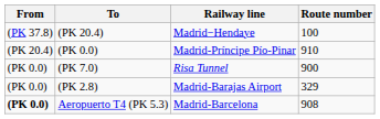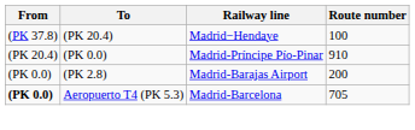- row: (PK 0.0) | (PK 7.0) | Risa Tunnel | 900
(PK 2.8) | Route number: 329 -> 200
Aeropuerto T4 (PK 5.3) | Route number: 908 -> 705
